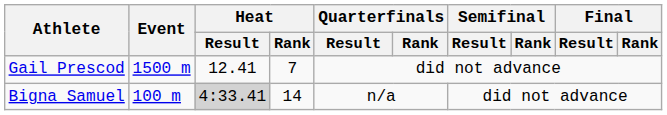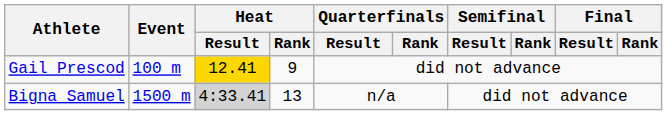Gail Prescod | Event: 1500 m -> 100 m
Gail Prescod | Heat / Result: no background -> gold background
Gail Prescod | Heat / Rank: 7 -> 9
Bigna Samuel | Event: 100 m -> 1500 m
Bigna Samuel | Heat / Rank: 14 -> 13
